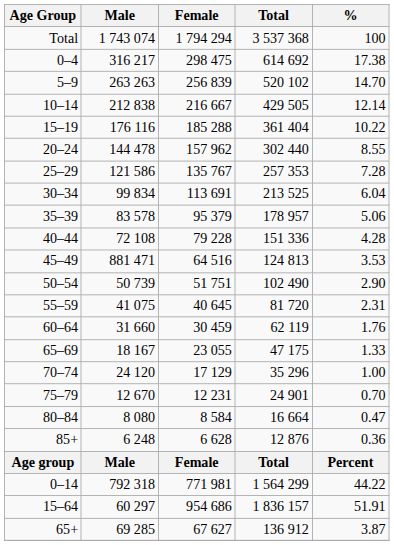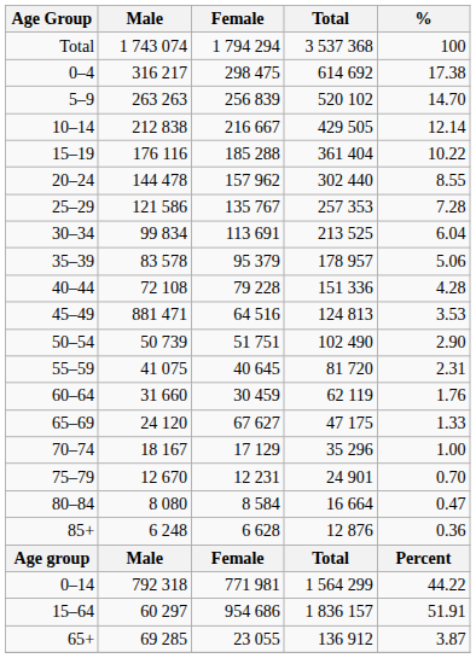65–69 | Male: 18 167 -> 24 120
65–69 | Female: 23 055 -> 67 627
70–74 | Male: 24 120 -> 18 167
65+ | Female: 67 627 -> 23 055
